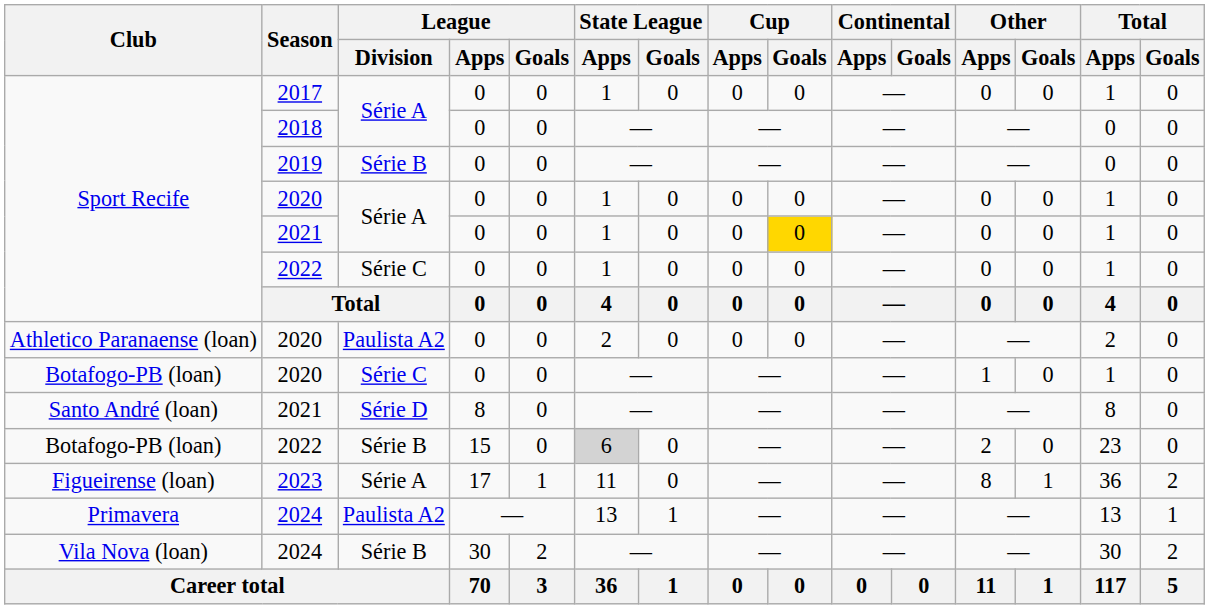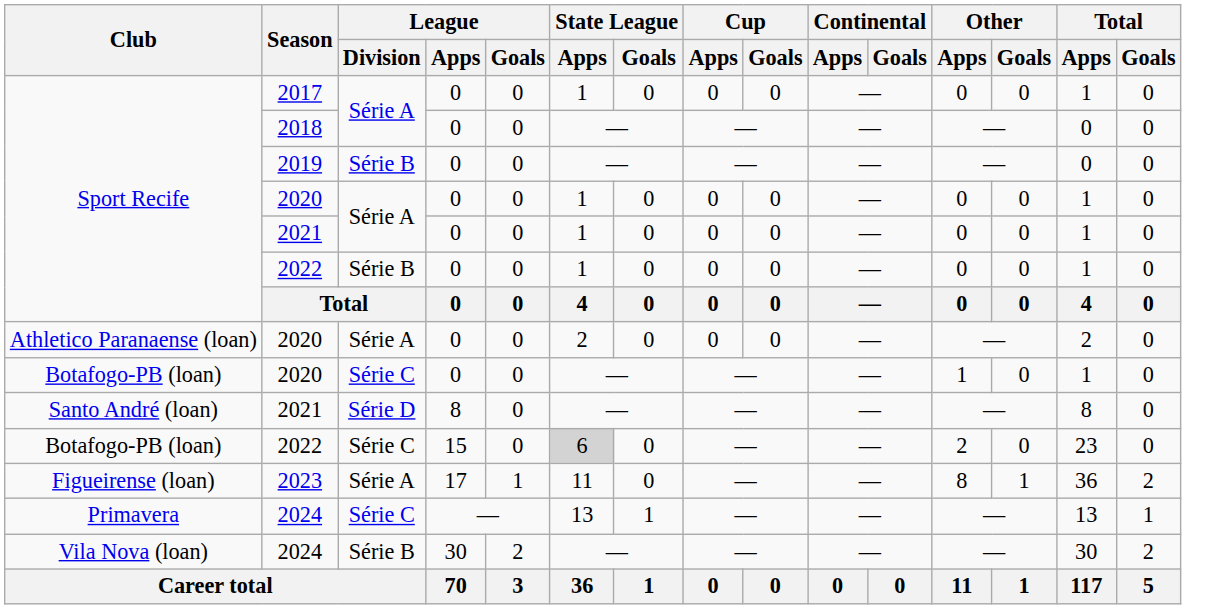Sport Recife / 2021 | Cup / Goals: gold background -> no background
Sport Recife / 2022 | League / Division: Série C -> Série B
Athletico Paranaense (loan) / 2020 | League / Division: Paulista A2 -> Série A
Botafogo-PB (loan) / 2022 | League / Division: Série B -> Série C
Primavera / 2024 | League / Division: Paulista A2 -> Série C
